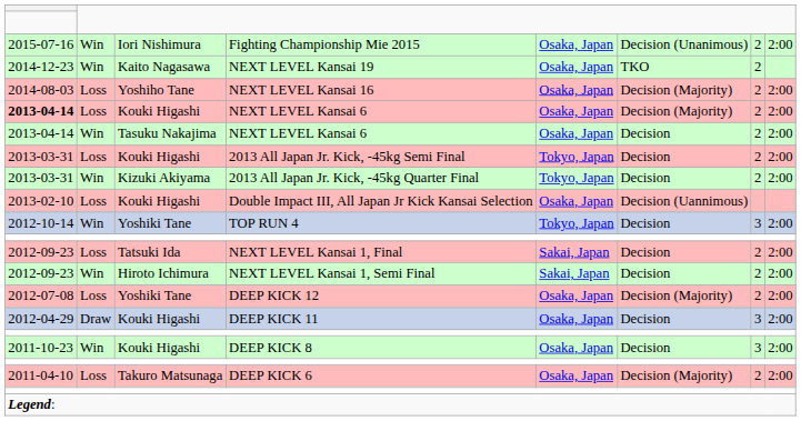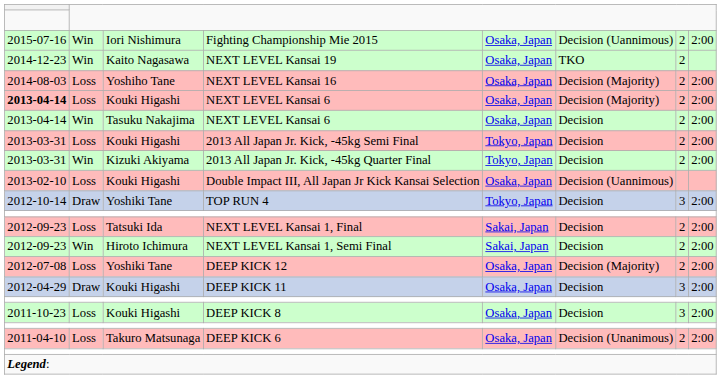Fighting Championship Mie 2015 | column 6: Decision (Unanimous) -> Decision (Uannimous)
TOP RUN 4 | column 2: Win -> Draw
DEEP KICK 8 | column 2: Win -> Loss
DEEP KICK 6 | column 6: Decision (Majority) -> Decision (Unanimous)
